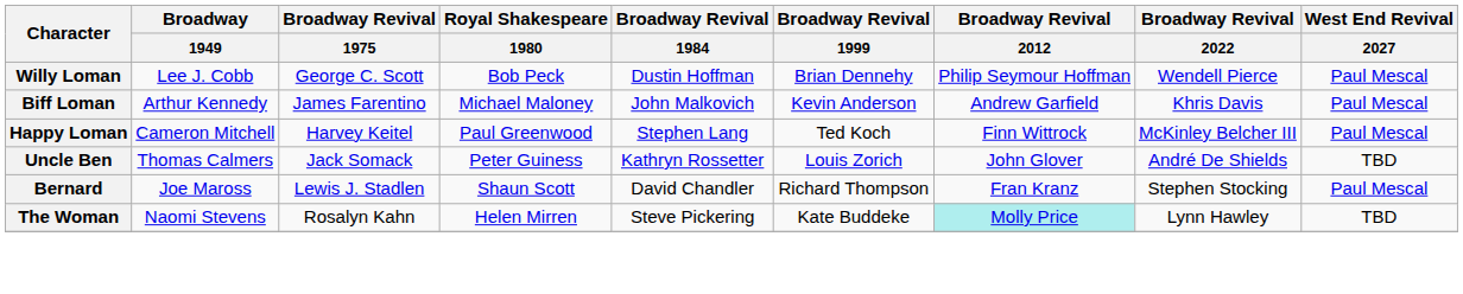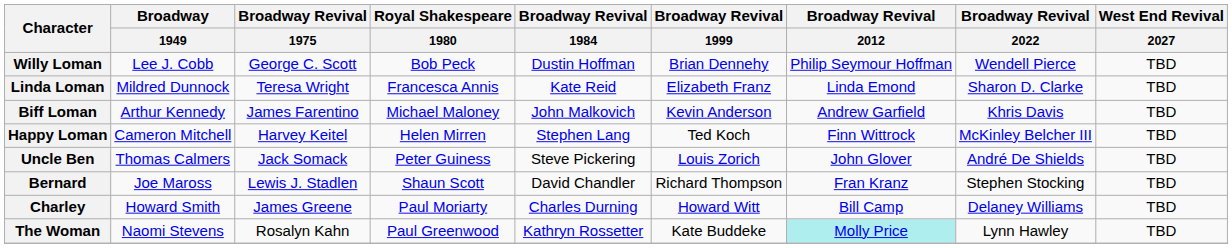Willy Loman | West End Revival / 2027: Paul Mescal -> TBD
+ row: Linda Loman | Mildred Dunnock | Teresa Wright | Francesca Annis | Kate Reid | Elizabeth Franz | Linda Emond | Sharon D. Clarke | TBD
Biff Loman | West End Revival / 2027: Paul Mescal -> TBD
Happy Loman | Royal Shakespeare / 1980: Paul Greenwood -> Helen Mirren
Happy Loman | West End Revival / 2027: Paul Mescal -> TBD
Uncle Ben | Broadway Revival / 1984: Kathryn Rossetter -> Steve Pickering
Bernard | West End Revival / 2027: Paul Mescal -> TBD
+ row: Charley | Howard Smith | James Greene | Paul Moriarty | Charles Durning | Howard Witt | Bill Camp | Delaney Williams | TBD
The Woman | Royal Shakespeare / 1980: Helen Mirren -> Paul Greenwood
The Woman | Broadway Revival / 1984: Steve Pickering -> Kathryn Rossetter
